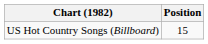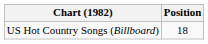US Hot Country Songs (Billboard) | Position: 15 -> 18
